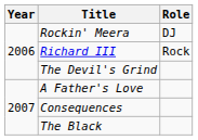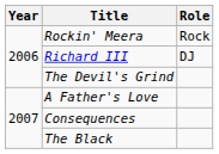Rockin' Meera | Role: DJ -> Rock
Richard III | Role: Rock -> DJ
